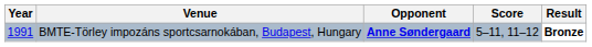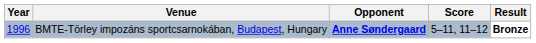BMTE-Törley impozáns sportcsarnokában, Budapest, Hungary | Year: 1991 -> 1996
